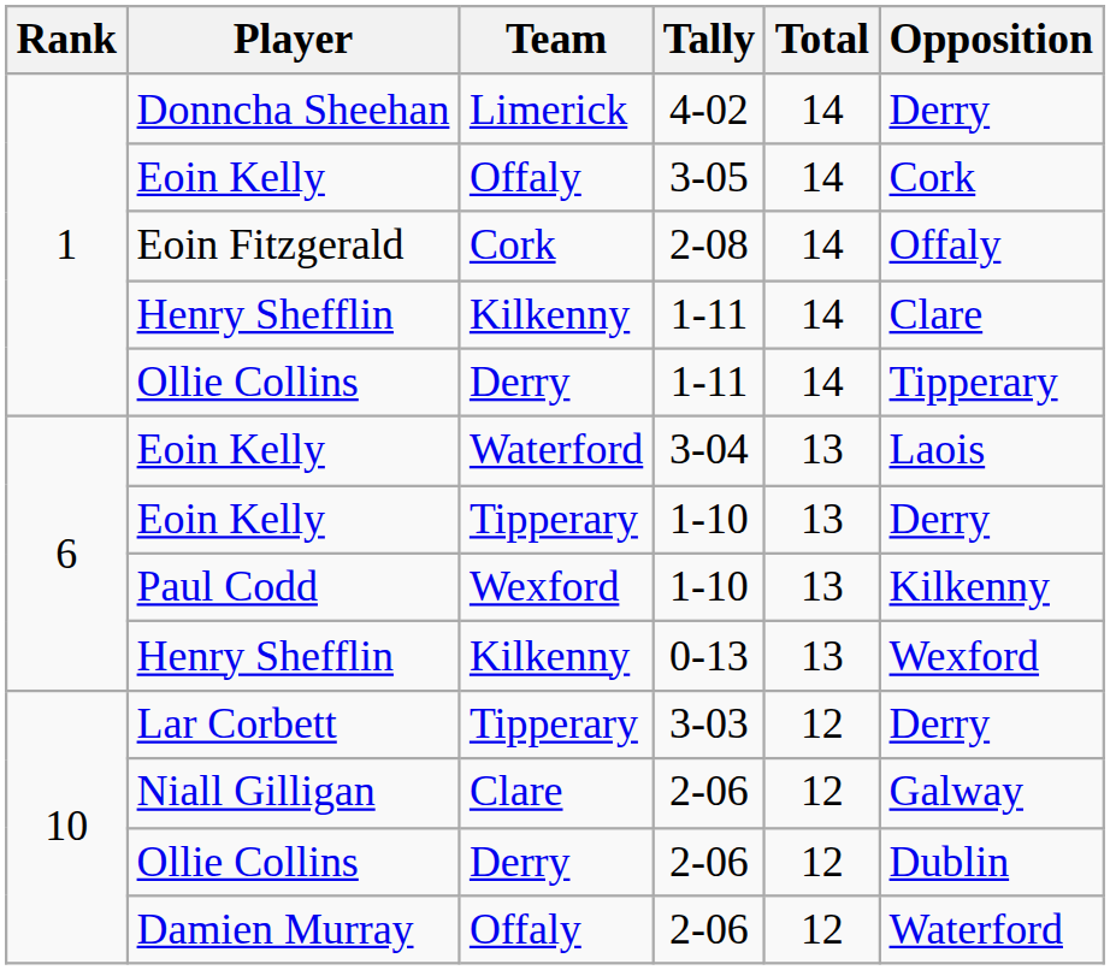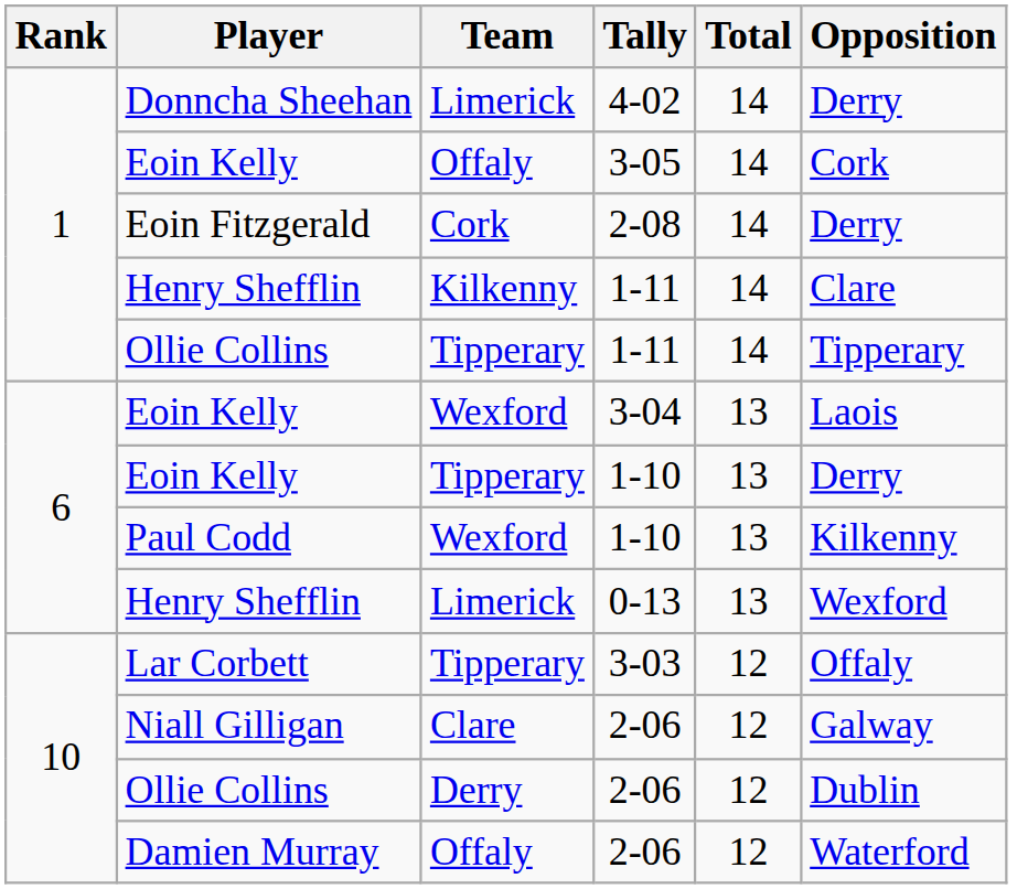Eoin Fitzgerald | Opposition: Offaly -> Derry
Ollie Collins / 1-11 | Team: Derry -> Tipperary
Eoin Kelly / 3-04 | Team: Waterford -> Wexford
Henry Shefflin / 0-13 | Team: Kilkenny -> Limerick
Lar Corbett | Opposition: Derry -> Offaly
